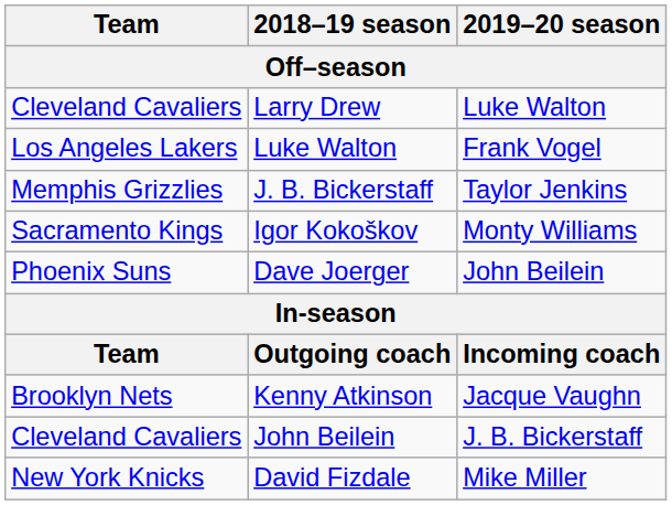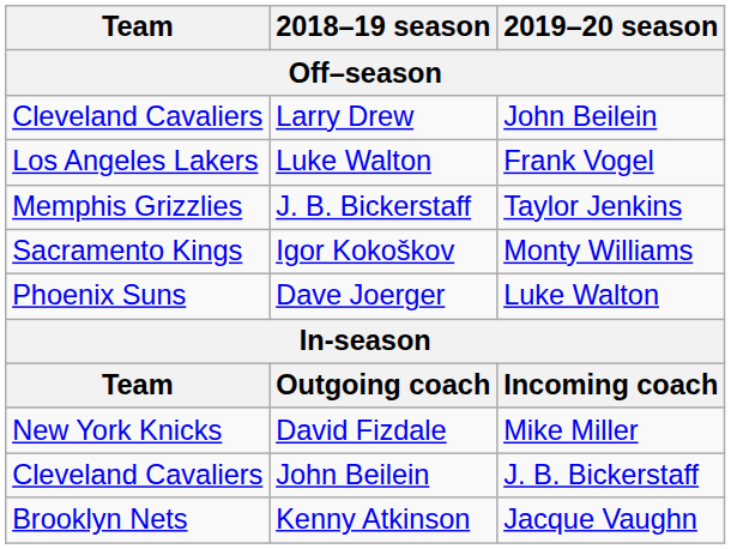Larry Drew | 2019–20 season: Luke Walton -> John Beilein
Dave Joerger | 2019–20 season: John Beilein -> Luke Walton
rows swapped: David Fizdale <-> Kenny Atkinson
